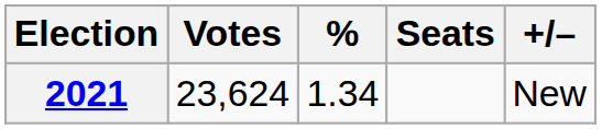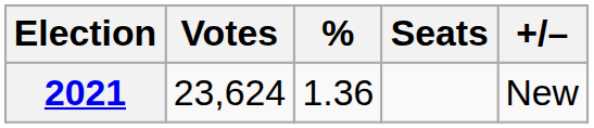2021 | %: 1.34 -> 1.36
